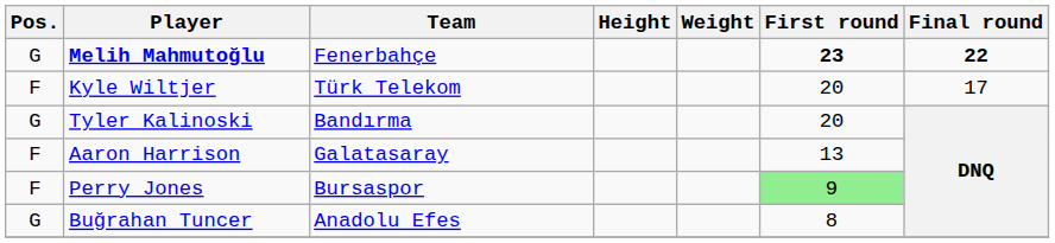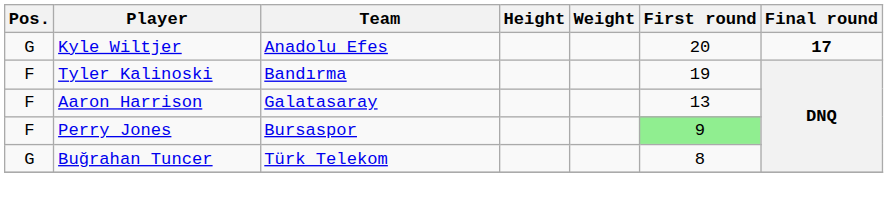- row: G | Melih Mahmutoğlu | Fenerbahçe | 23 | 22
Kyle Wiltjer | Pos.: F -> G
Kyle Wiltjer | Team: Türk Telekom -> Anadolu Efes
Kyle Wiltjer | Final round: normal -> bold
Tyler Kalinoski | Pos.: G -> F
Tyler Kalinoski | First round: 20 -> 19
Buğrahan Tuncer | Team: Anadolu Efes -> Türk Telekom
